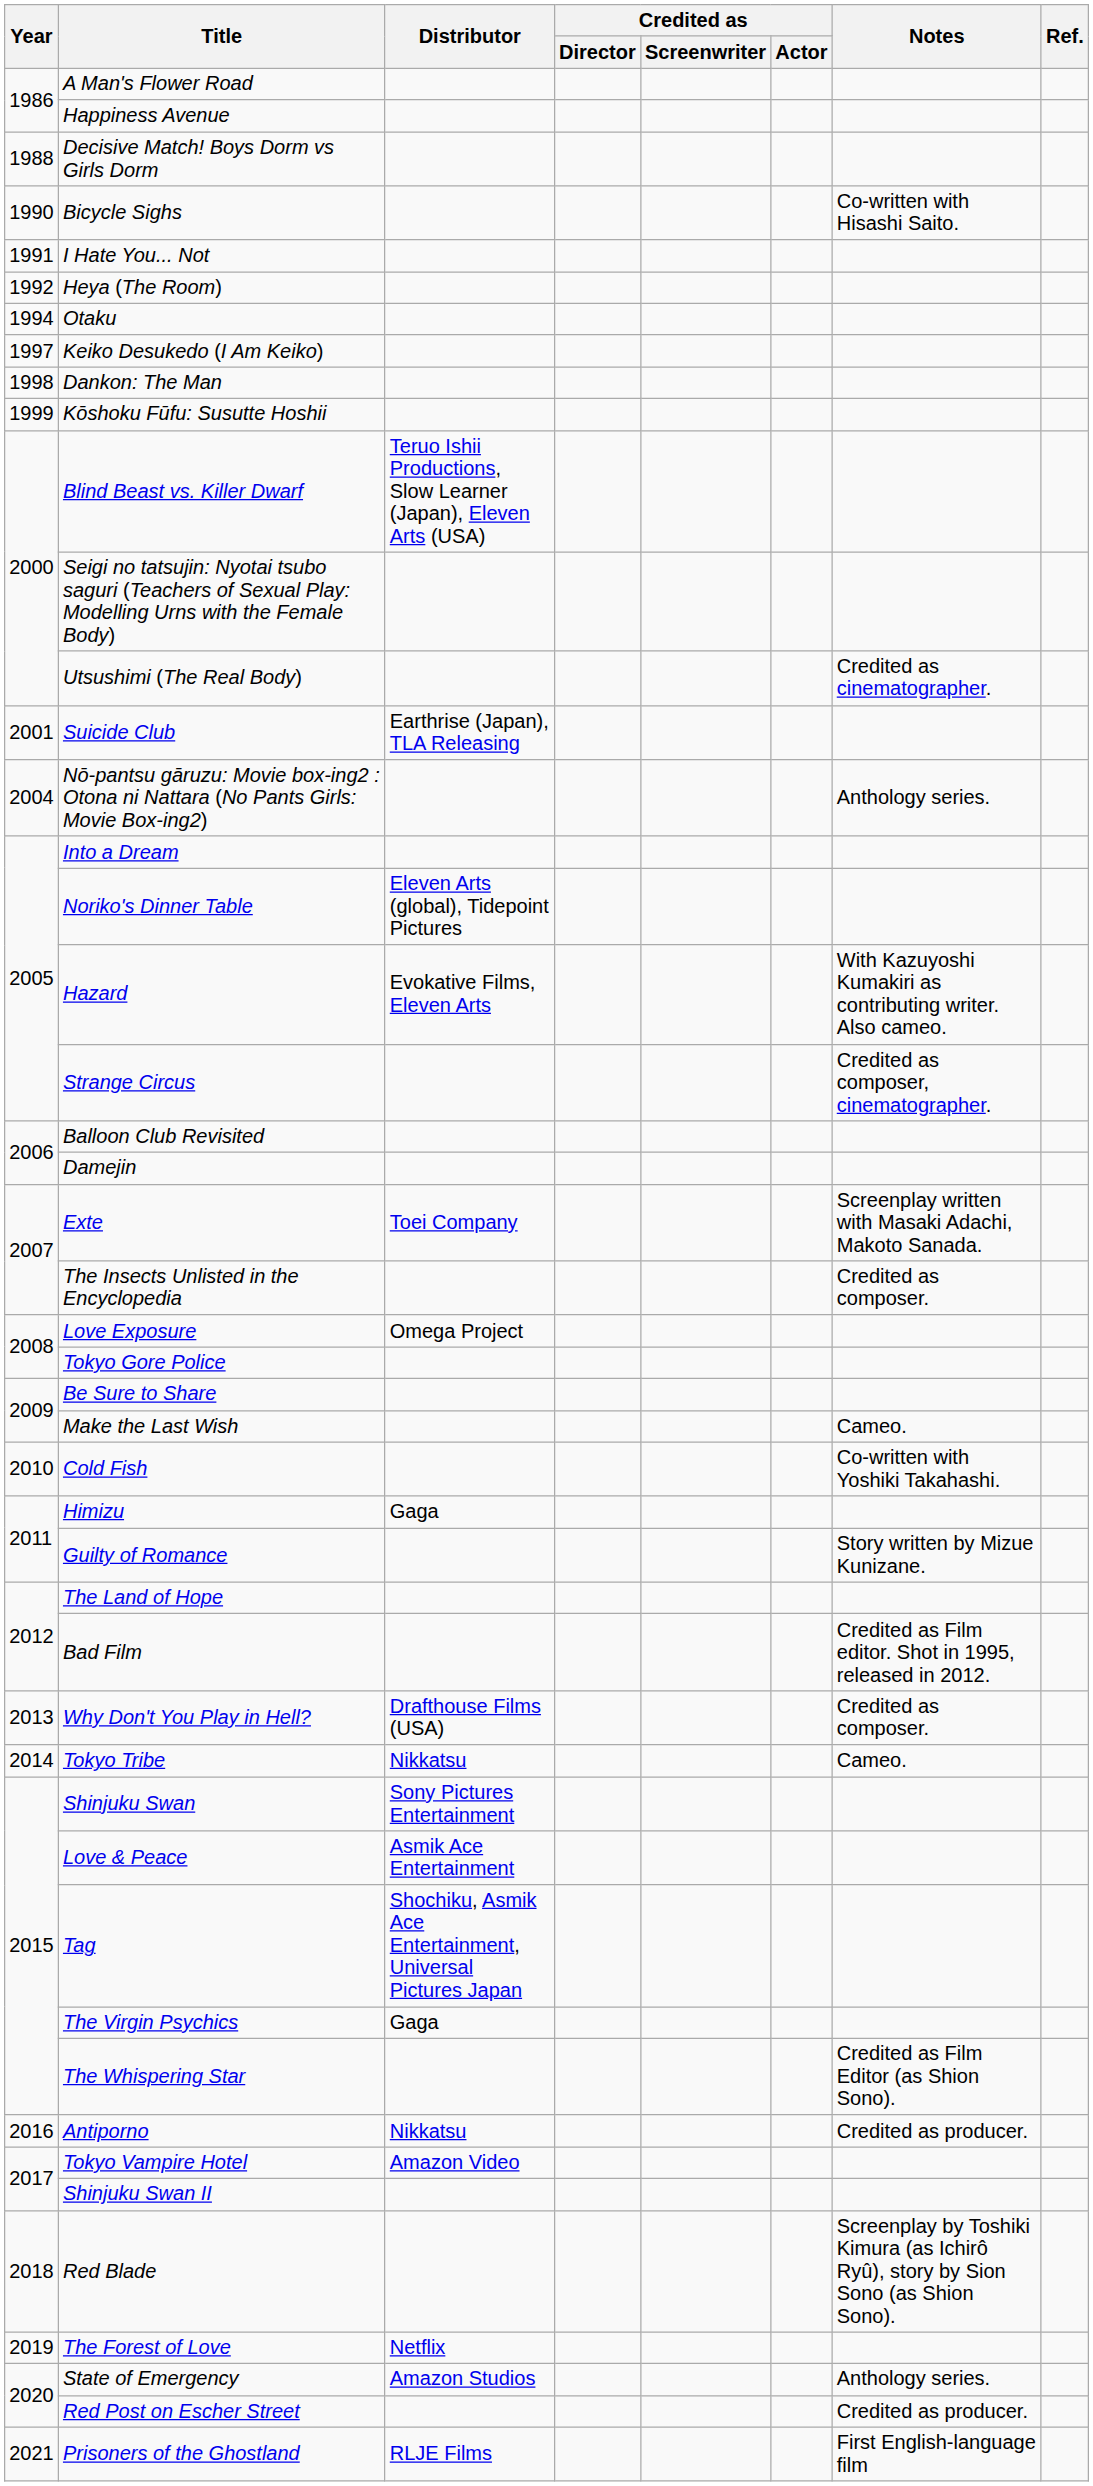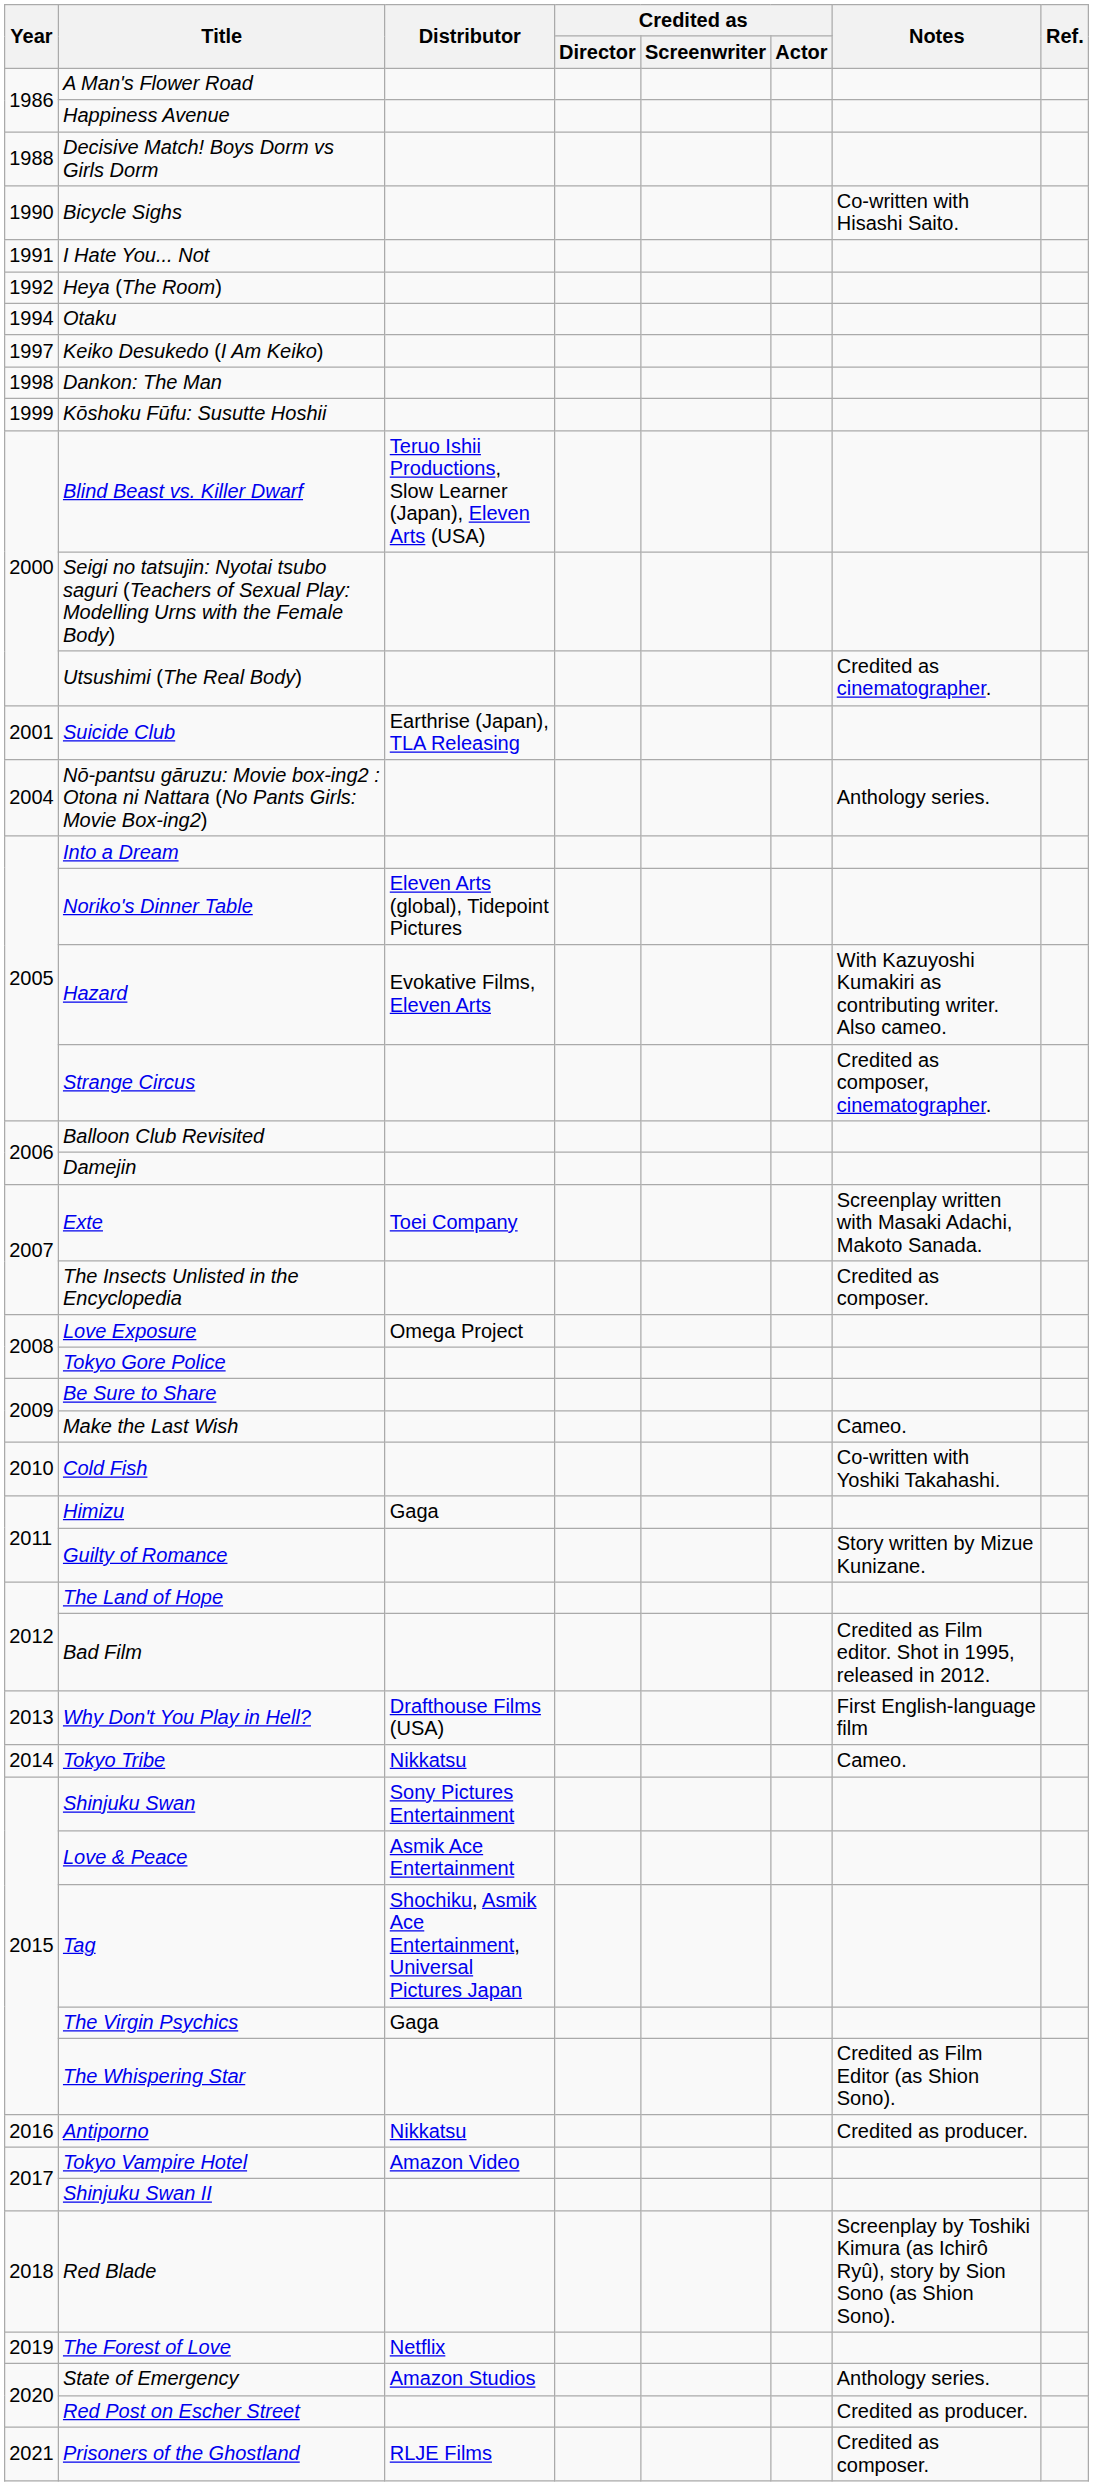Why Don't You Play in Hell? | Notes: Credited as composer. -> First English-language film
Prisoners of the Ghostland | Notes: First English-language film -> Credited as composer.
